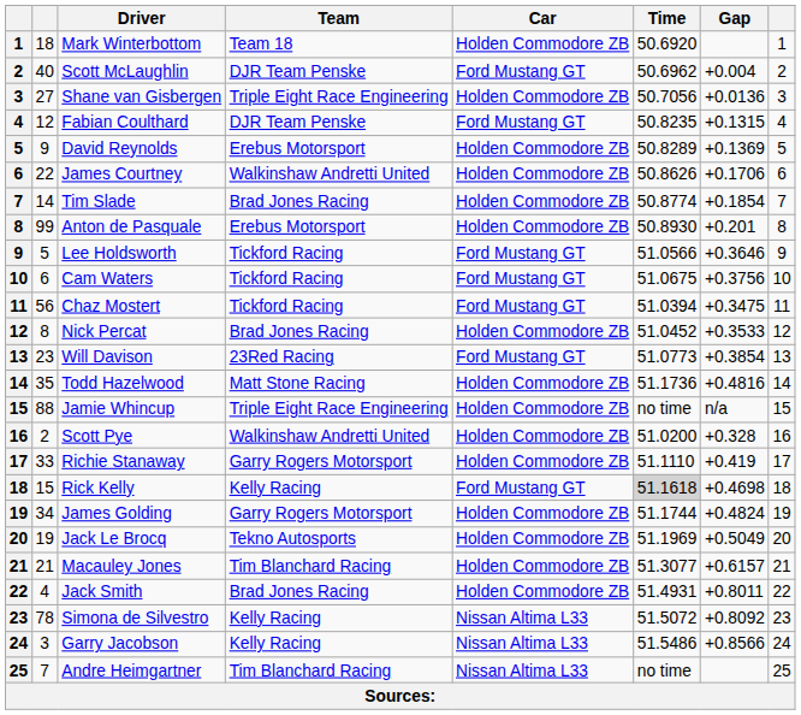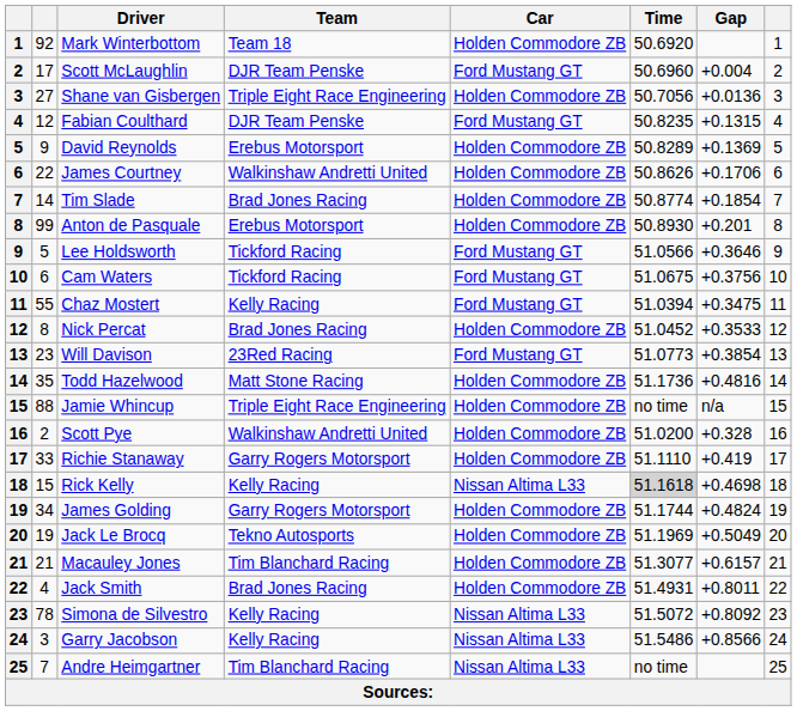Mark Winterbottom | column 2: 18 -> 92
Scott McLaughlin | column 2: 40 -> 17
Scott McLaughlin | Time: 50.6962 -> 50.6960
Chaz Mostert | column 2: 56 -> 55
Chaz Mostert | Team: Tickford Racing -> Kelly Racing
Rick Kelly | Car: Ford Mustang GT -> Nissan Altima L33
